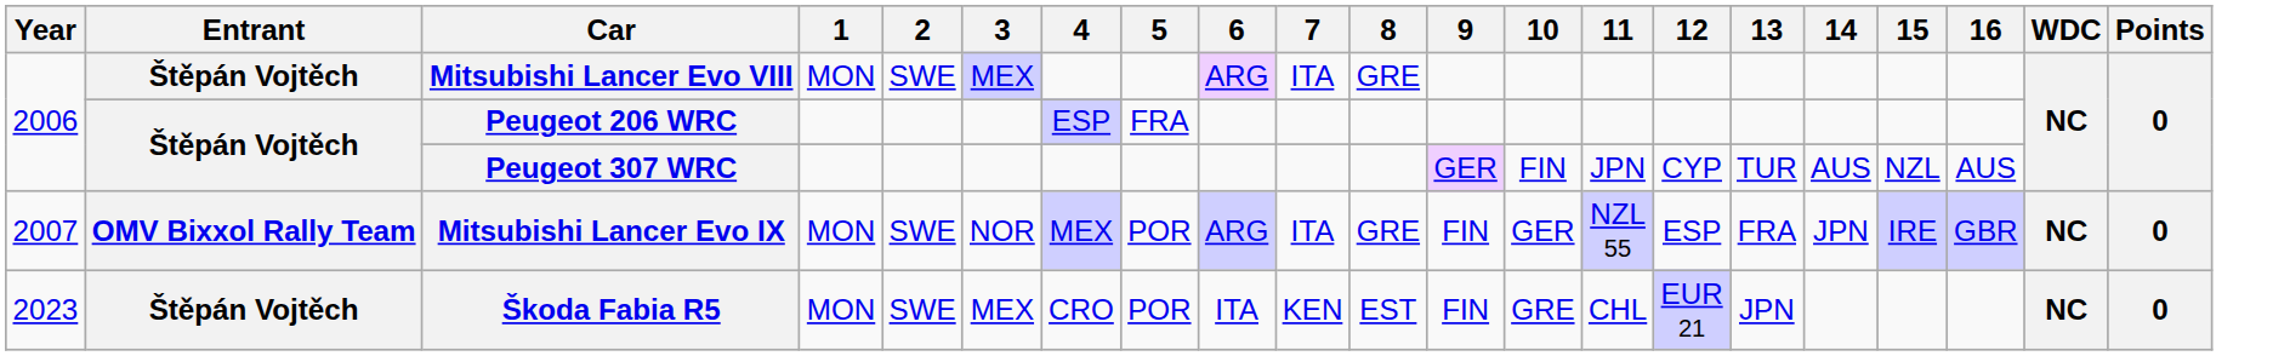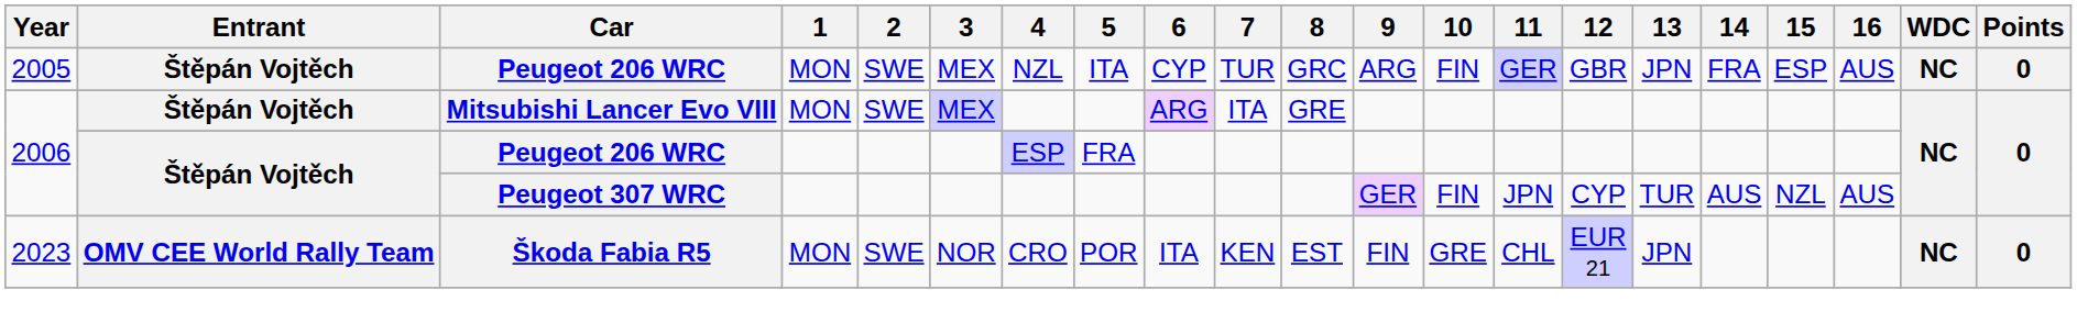+ row: 2005 | Štěpán Vojtěch | Peugeot 206 WRC | MON | SWE | MEX | NZL | ITA | CYP | TUR | GRC | ARG | FIN | GER | GBR | JPN | FRA | ESP | AUS | NC | 0
- row: 2007 | OMV Bixxol Rally Team | Mitsubishi Lancer Evo IX | MON | SWE | NOR | MEX | POR | ARG | ITA | GRE | FIN | GER | NZL 55 | ESP | FRA | JPN | IRE | GBR | NC | 0
Škoda Fabia R5 | Entrant: Štěpán Vojtěch -> OMV CEE World Rally Team
Škoda Fabia R5 | 3: MEX -> NOR
